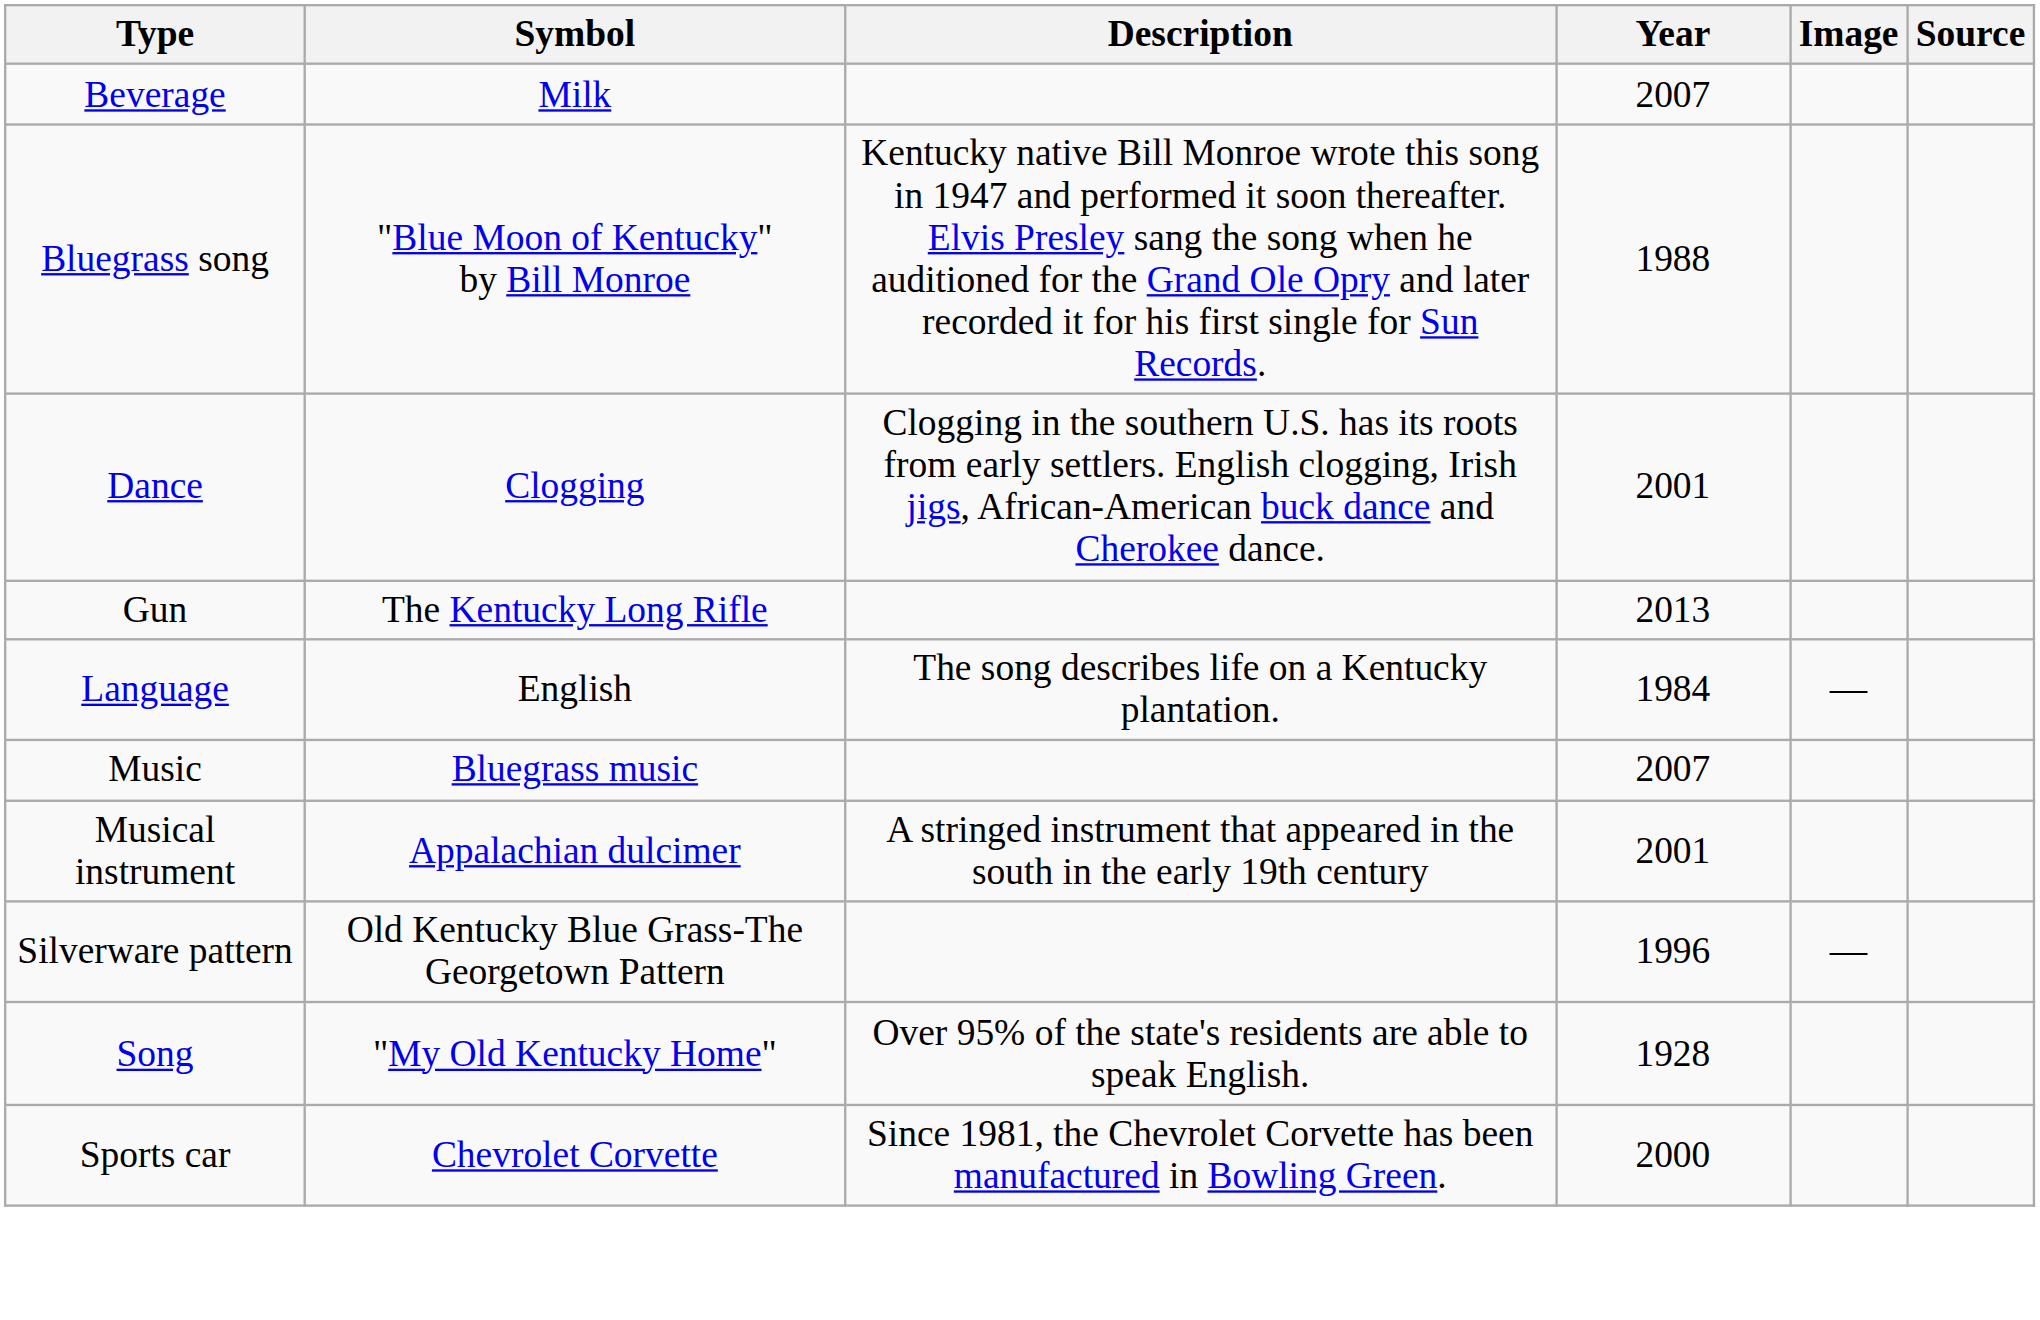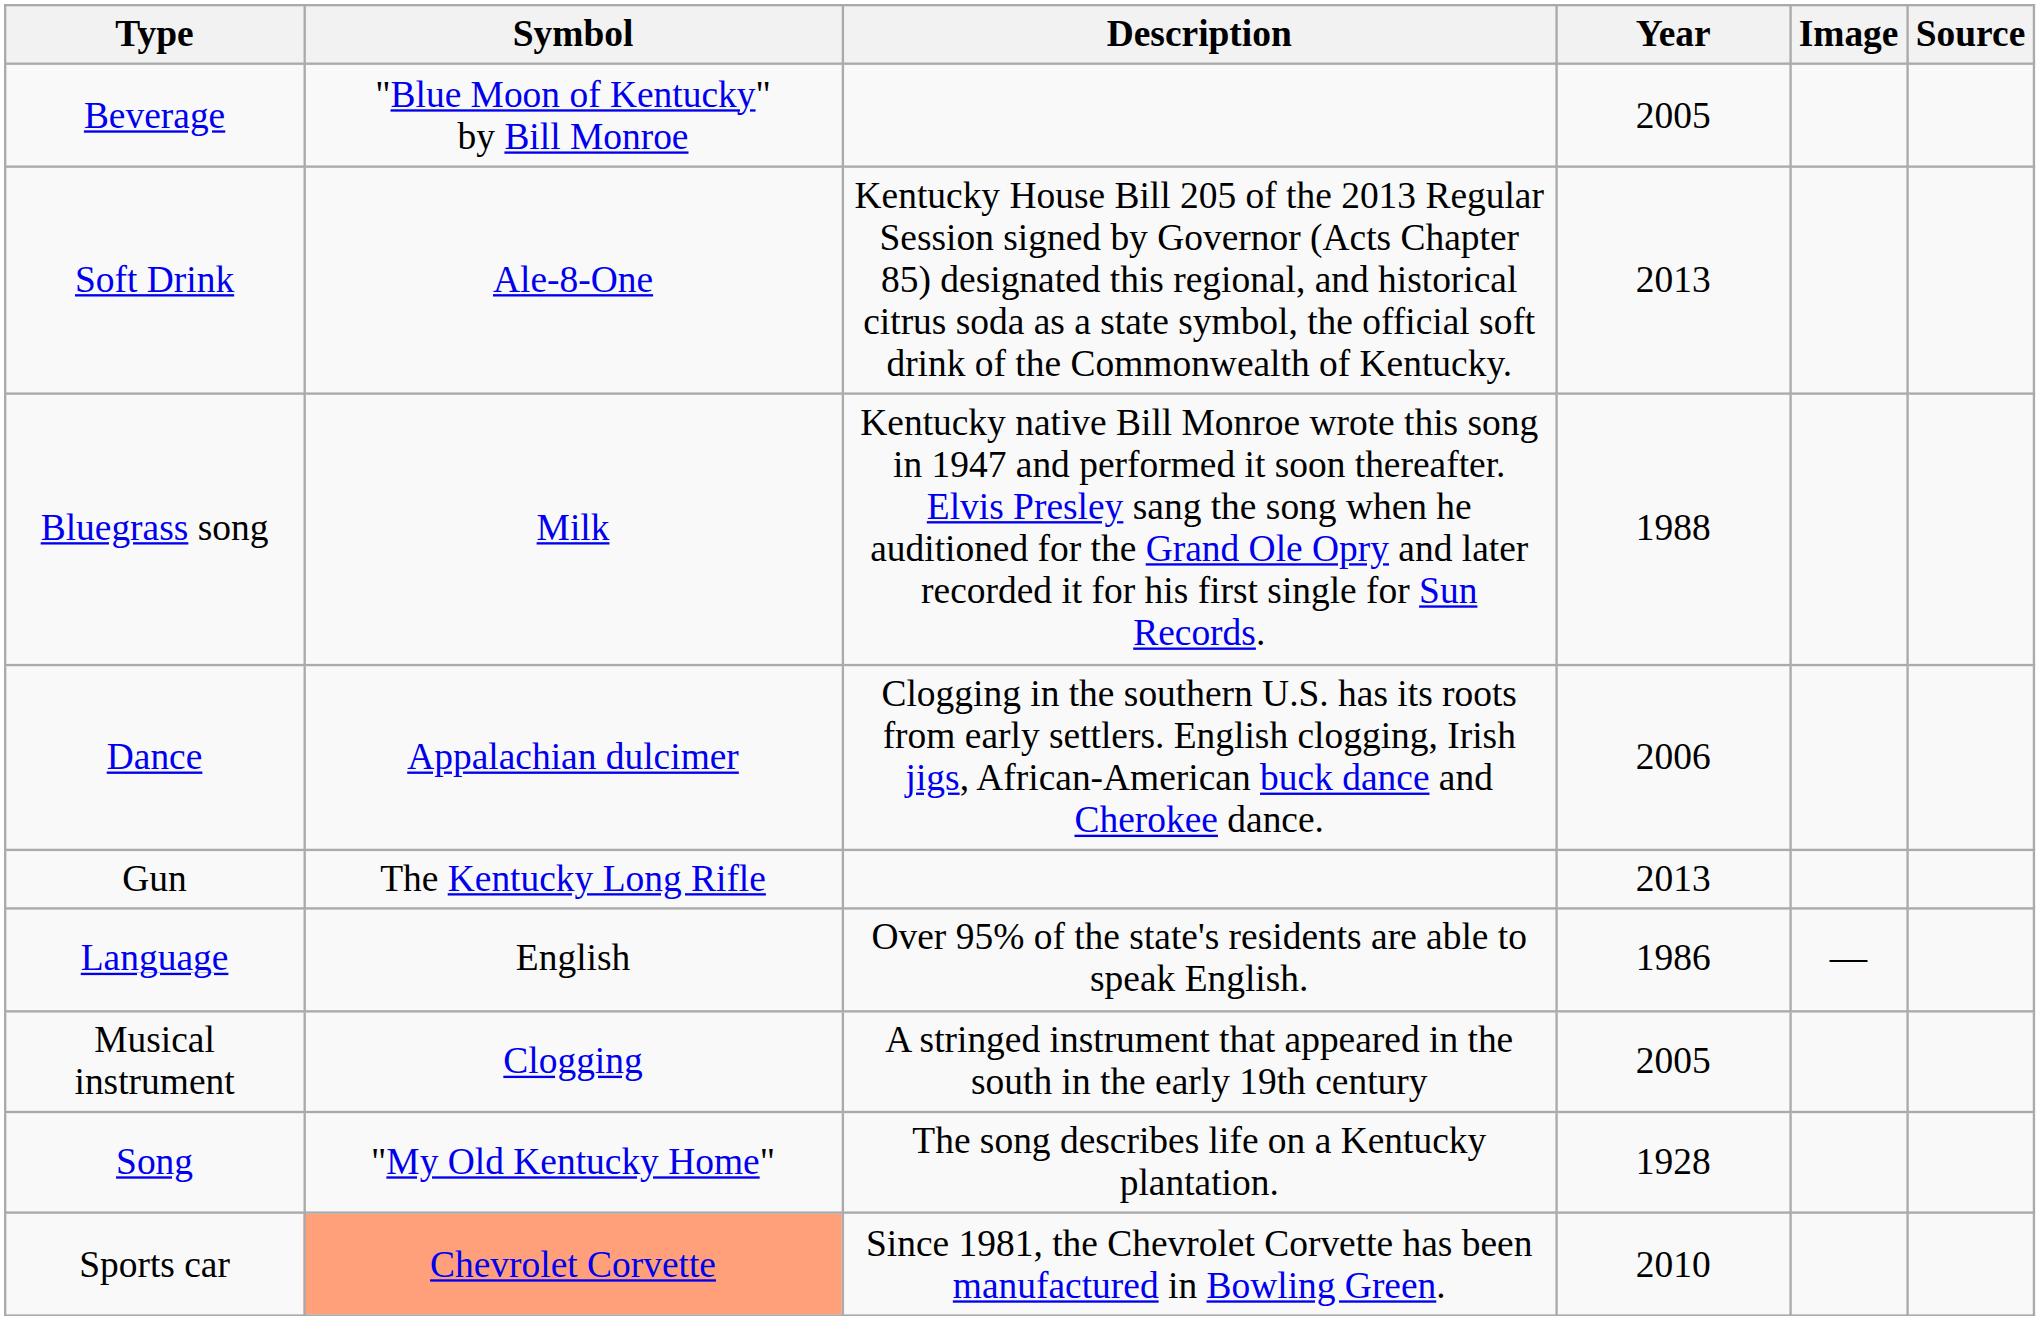Beverage | Symbol: Milk -> "Blue Moon of Kentucky" by Bill Monroe
Beverage | Year: 2007 -> 2005
+ row: Soft Drink | Ale-8-One | Kentucky House Bill 205 of the 2013 Regular Session signed by Governor (Acts Chapter 85) designated this regional, and historical citrus soda as a state symbol, the official soft drink of the Commonwealth of Kentucky. | 2013
Bluegrass song | Symbol: "Blue Moon of Kentucky" by Bill Monroe -> Milk
Dance | Symbol: Clogging -> Appalachian dulcimer
Dance | Year: 2001 -> 2006
Language | Description: The song describes life on a Kentucky plantation. -> Over 95% of the state's residents are able to speak English.
Language | Year: 1984 -> 1986
- row: Music | Bluegrass music | 2007
Musical instrument | Symbol: Appalachian dulcimer -> Clogging
Musical instrument | Year: 2001 -> 2005
- row: Silverware pattern | Old Kentucky Blue Grass-The Georgetown Pattern | 1996 | —
Song | Description: Over 95% of the state's residents are able to speak English. -> The song describes life on a Kentucky plantation.
Sports car | Symbol: no background -> lightsalmon background
Sports car | Year: 2000 -> 2010
